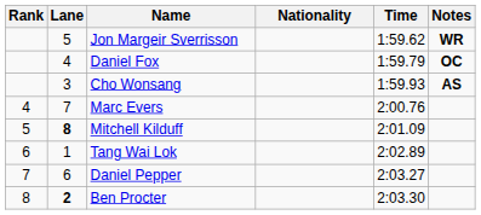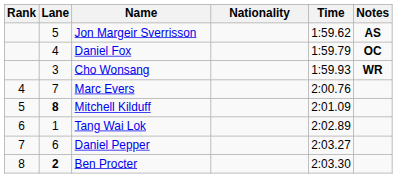Jon Margeir Sverrisson | Notes: WR -> AS
Cho Wonsang | Notes: AS -> WR
